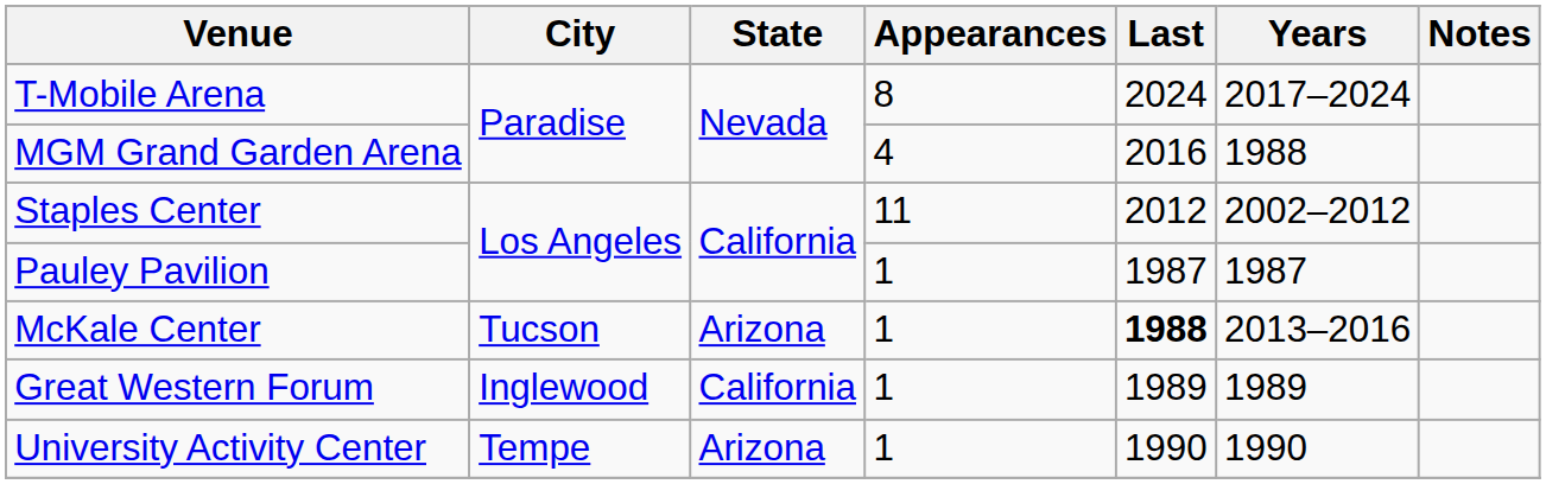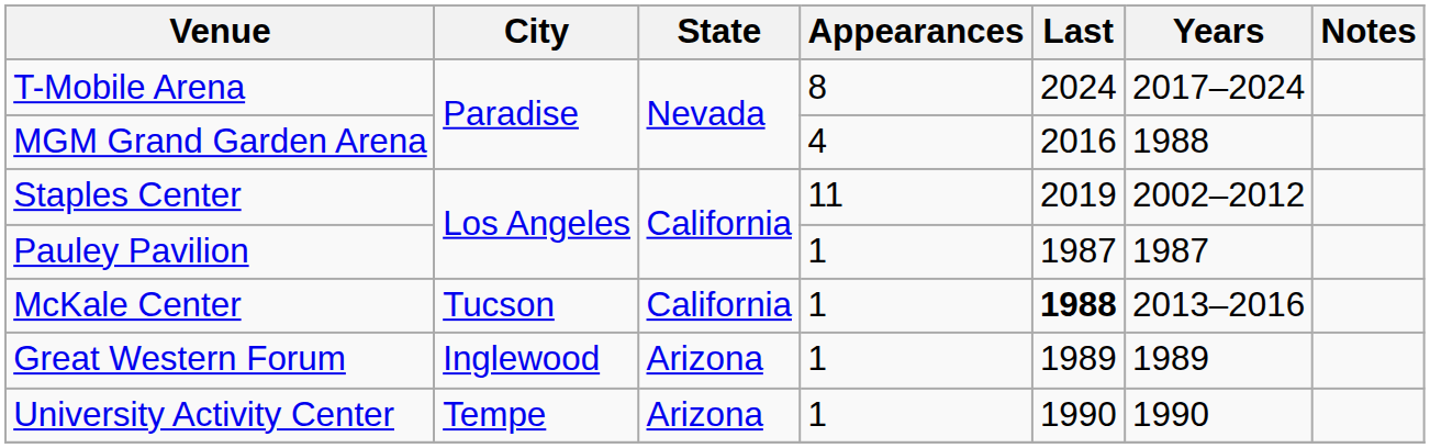Staples Center | Last: 2012 -> 2019
McKale Center | State: Arizona -> California
Great Western Forum | State: California -> Arizona
